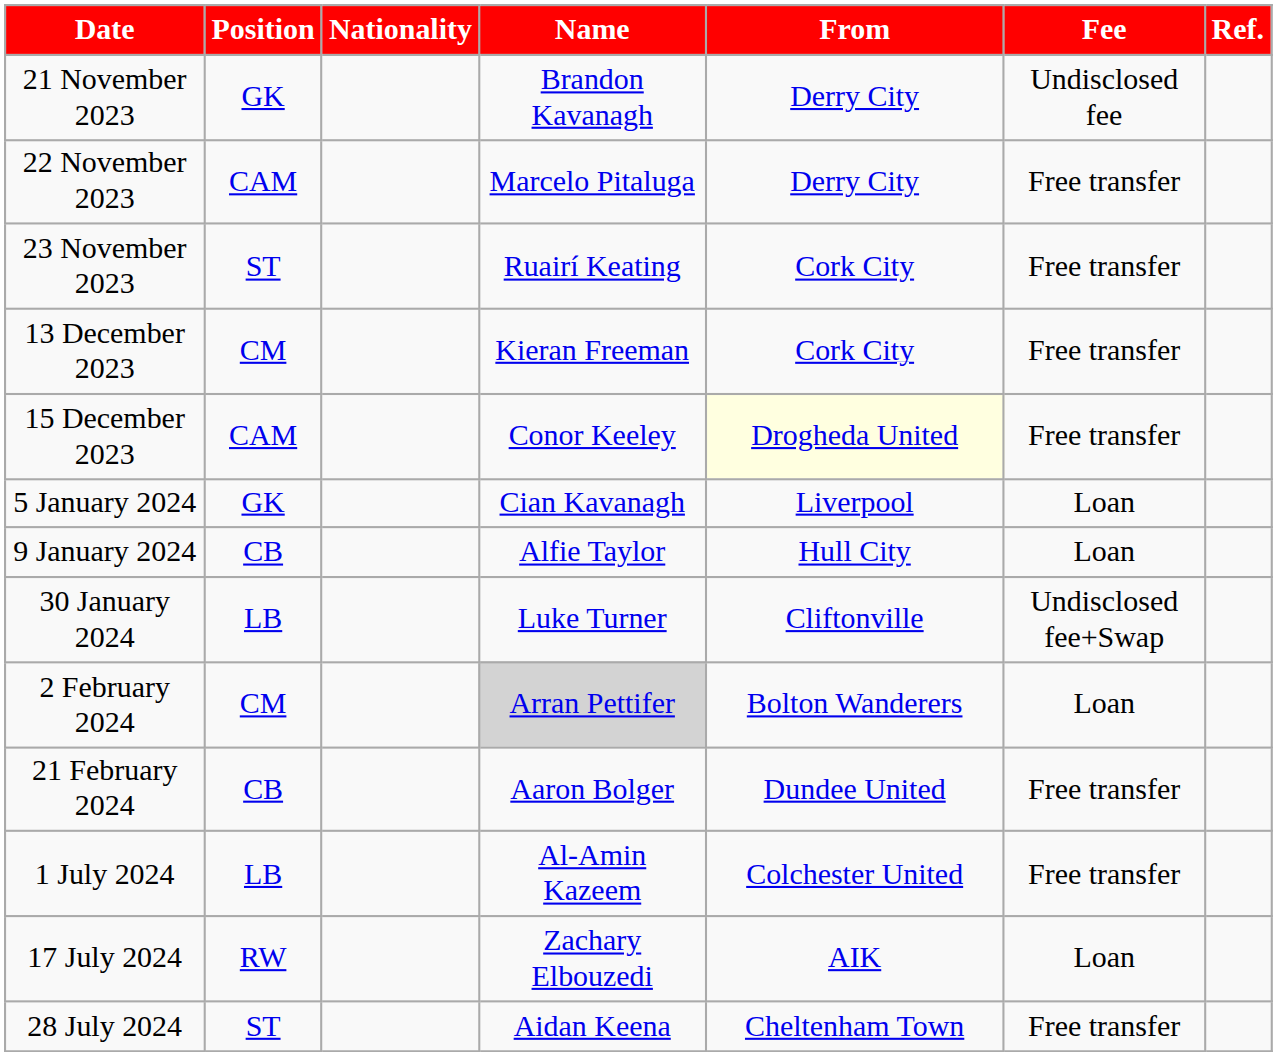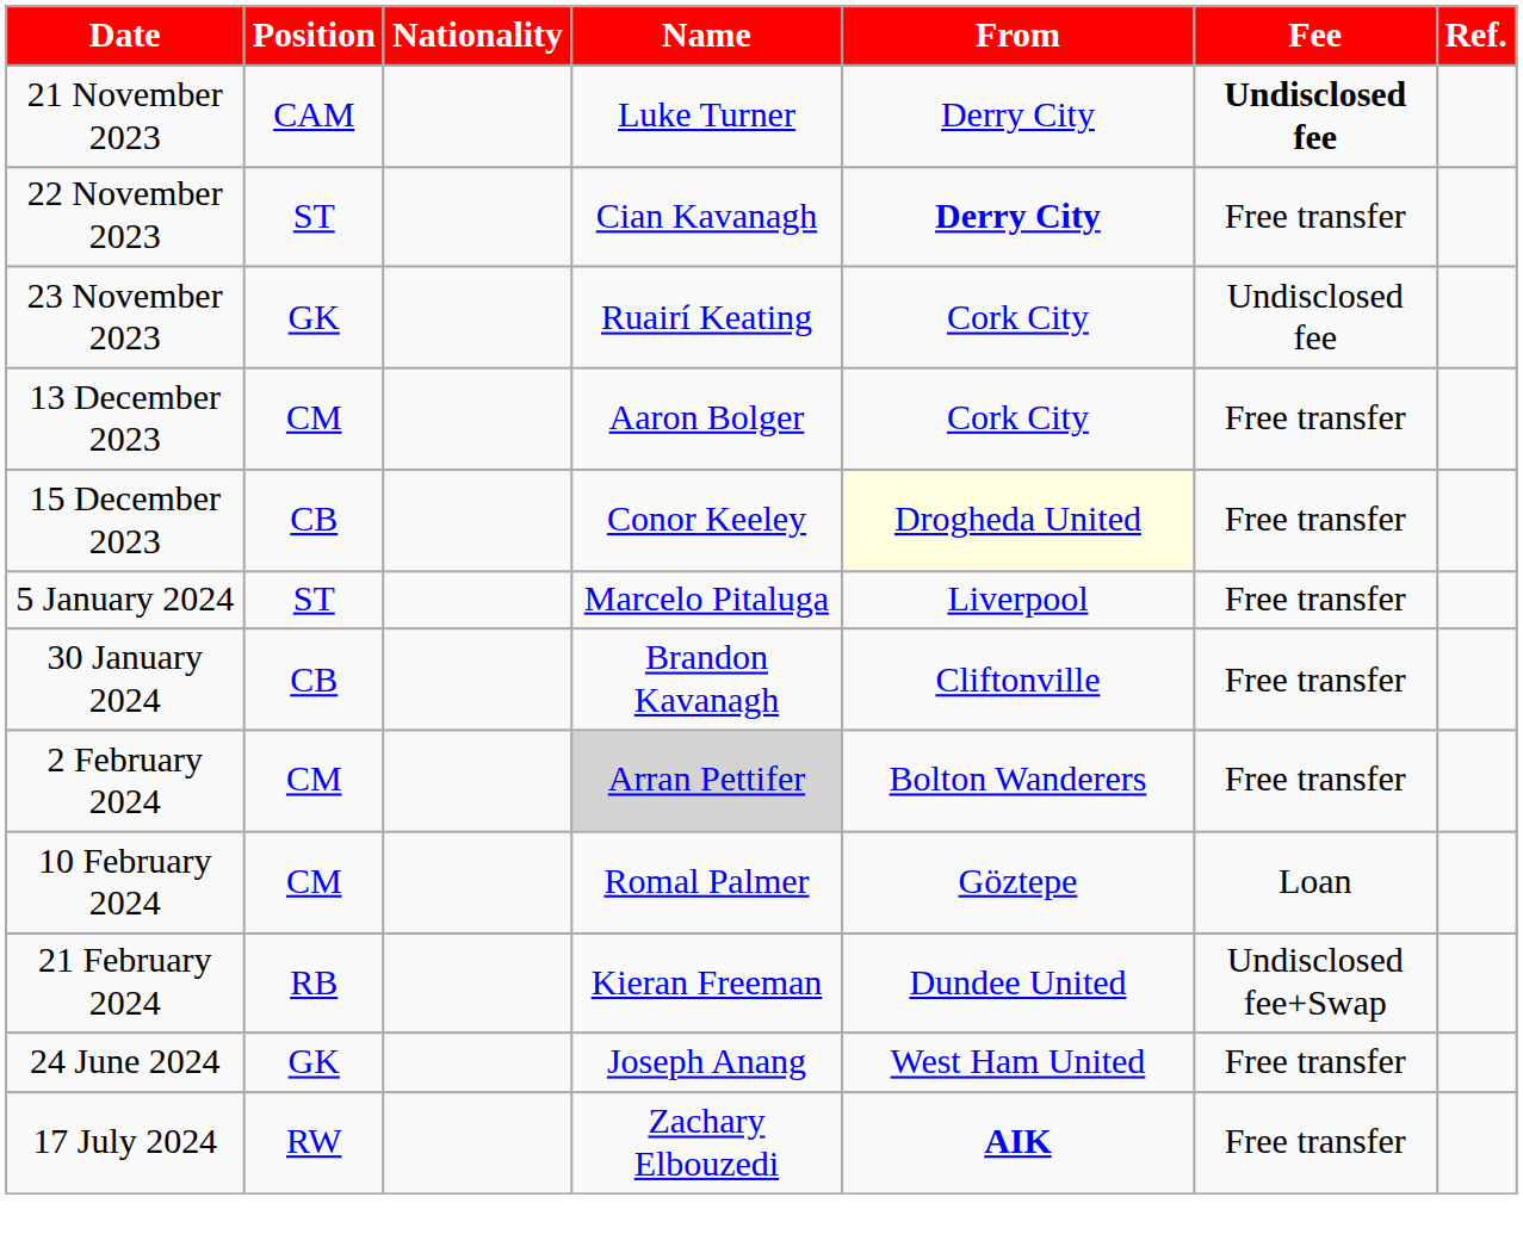21 November 2023 | Position: GK -> CAM
21 November 2023 | Name: Brandon Kavanagh -> Luke Turner
21 November 2023 | Fee: normal -> bold
22 November 2023 | Position: CAM -> ST
22 November 2023 | Name: Marcelo Pitaluga -> Cian Kavanagh
22 November 2023 | From: normal -> bold
23 November 2023 | Position: ST -> GK
23 November 2023 | Fee: Free transfer -> Undisclosed fee
13 December 2023 | Name: Kieran Freeman -> Aaron Bolger
15 December 2023 | Position: CAM -> CB
5 January 2024 | Position: GK -> ST
5 January 2024 | Name: Cian Kavanagh -> Marcelo Pitaluga
5 January 2024 | Fee: Loan -> Free transfer
- row: 9 January 2024 | CB | Alfie Taylor | Hull City | Loan
30 January 2024 | Position: LB -> CB
30 January 2024 | Name: Luke Turner -> Brandon Kavanagh
30 January 2024 | Fee: Undisclosed fee+Swap -> Free transfer
2 February 2024 | Fee: Loan -> Free transfer
+ row: 10 February 2024 | CM | Romal Palmer | Göztepe | Loan
21 February 2024 | Position: CB -> RB
21 February 2024 | Name: Aaron Bolger -> Kieran Freeman
21 February 2024 | Fee: Free transfer -> Undisclosed fee+Swap
+ row: 24 June 2024 | GK | Joseph Anang | West Ham United | Free transfer
- row: 1 July 2024 | LB | Al-Amin Kazeem | Colchester United | Free transfer
17 July 2024 | From: normal -> bold
17 July 2024 | Fee: Loan -> Free transfer
- row: 28 July 2024 | ST | Aidan Keena | Cheltenham Town | Free transfer
